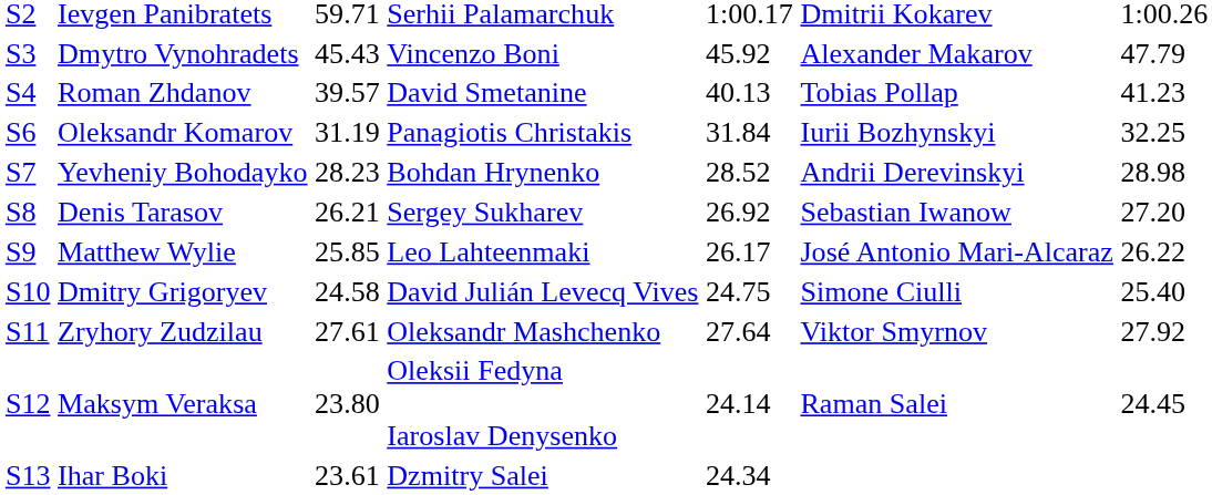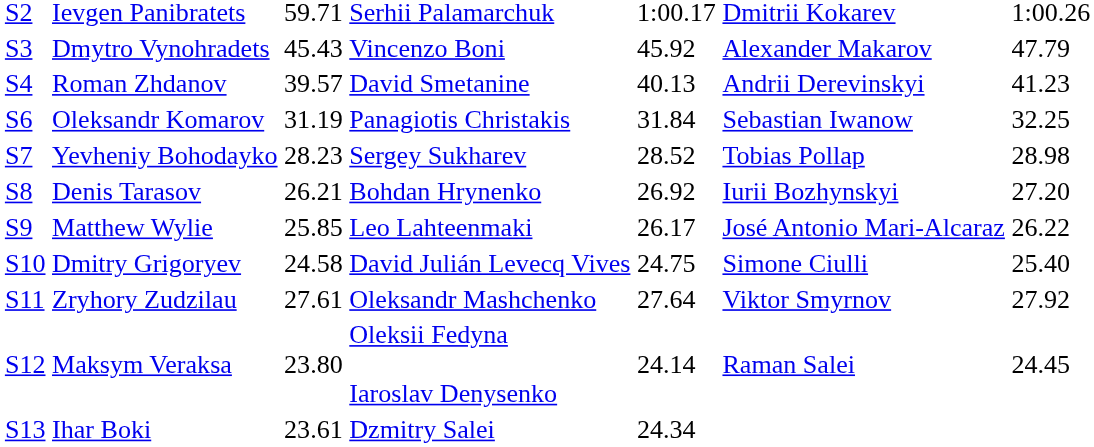Roman Zhdanov | column 6: Tobias Pollap -> Andrii Derevinskyi
Oleksandr Komarov | column 6: Iurii Bozhynskyi -> Sebastian Iwanow
Yevheniy Bohodayko | column 4: Bohdan Hrynenko -> Sergey Sukharev
Yevheniy Bohodayko | column 6: Andrii Derevinskyi -> Tobias Pollap
Denis Tarasov | column 4: Sergey Sukharev -> Bohdan Hrynenko
Denis Tarasov | column 6: Sebastian Iwanow -> Iurii Bozhynskyi
